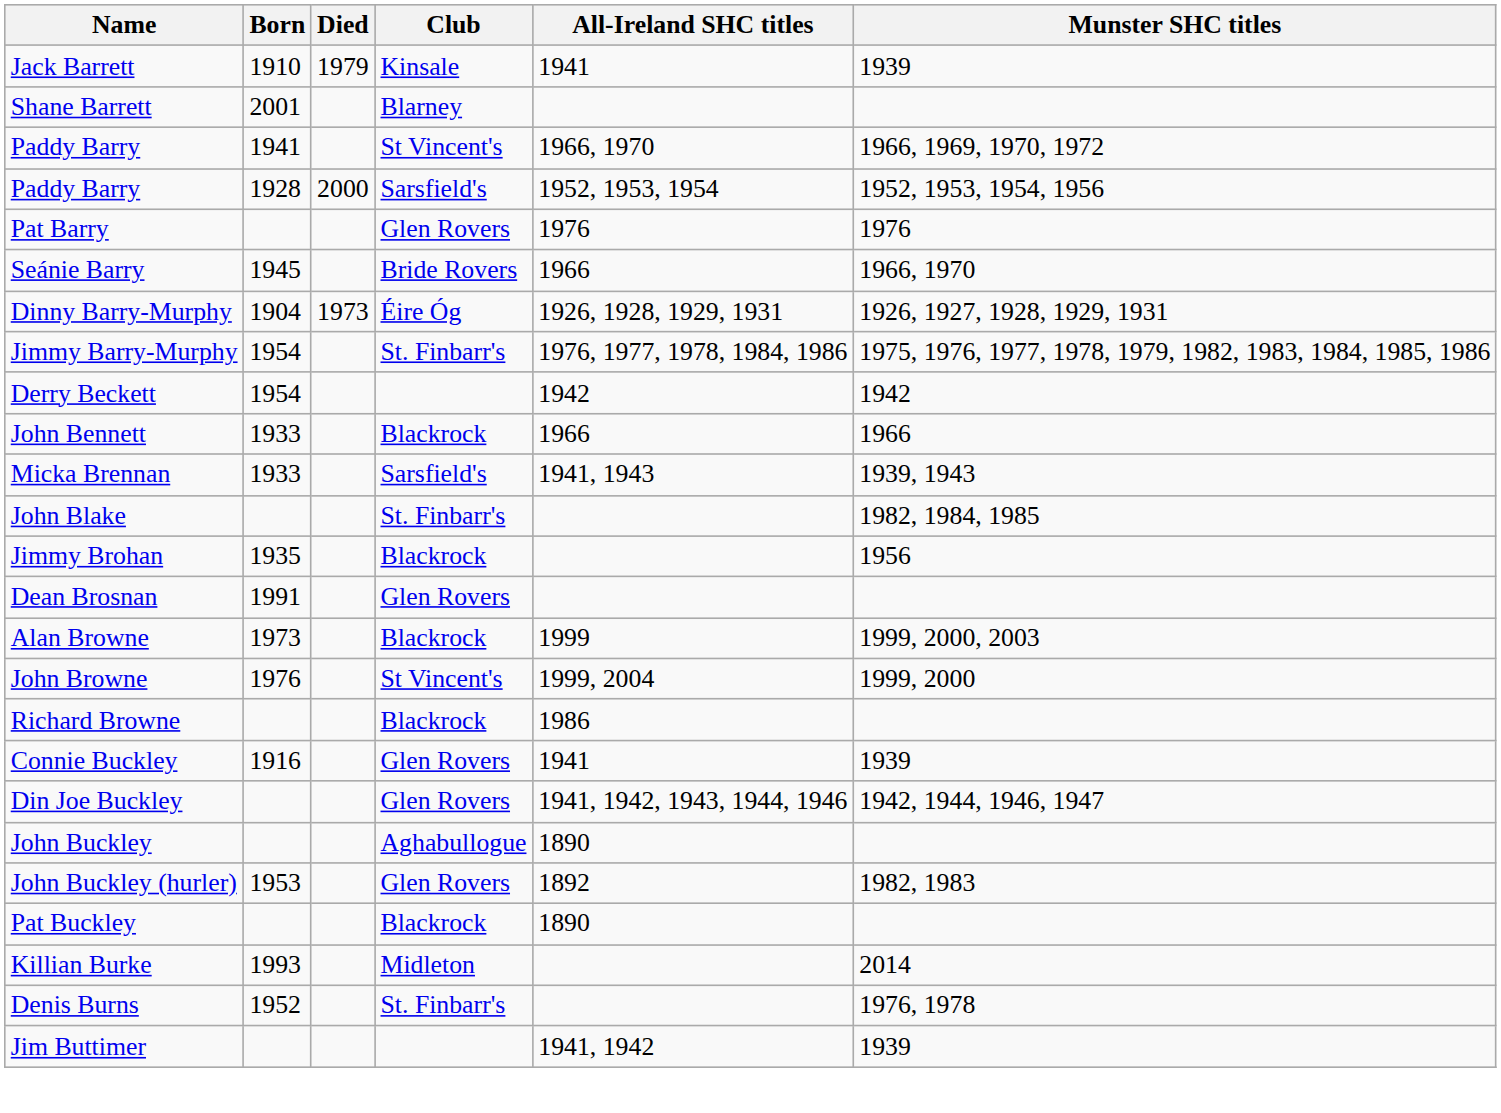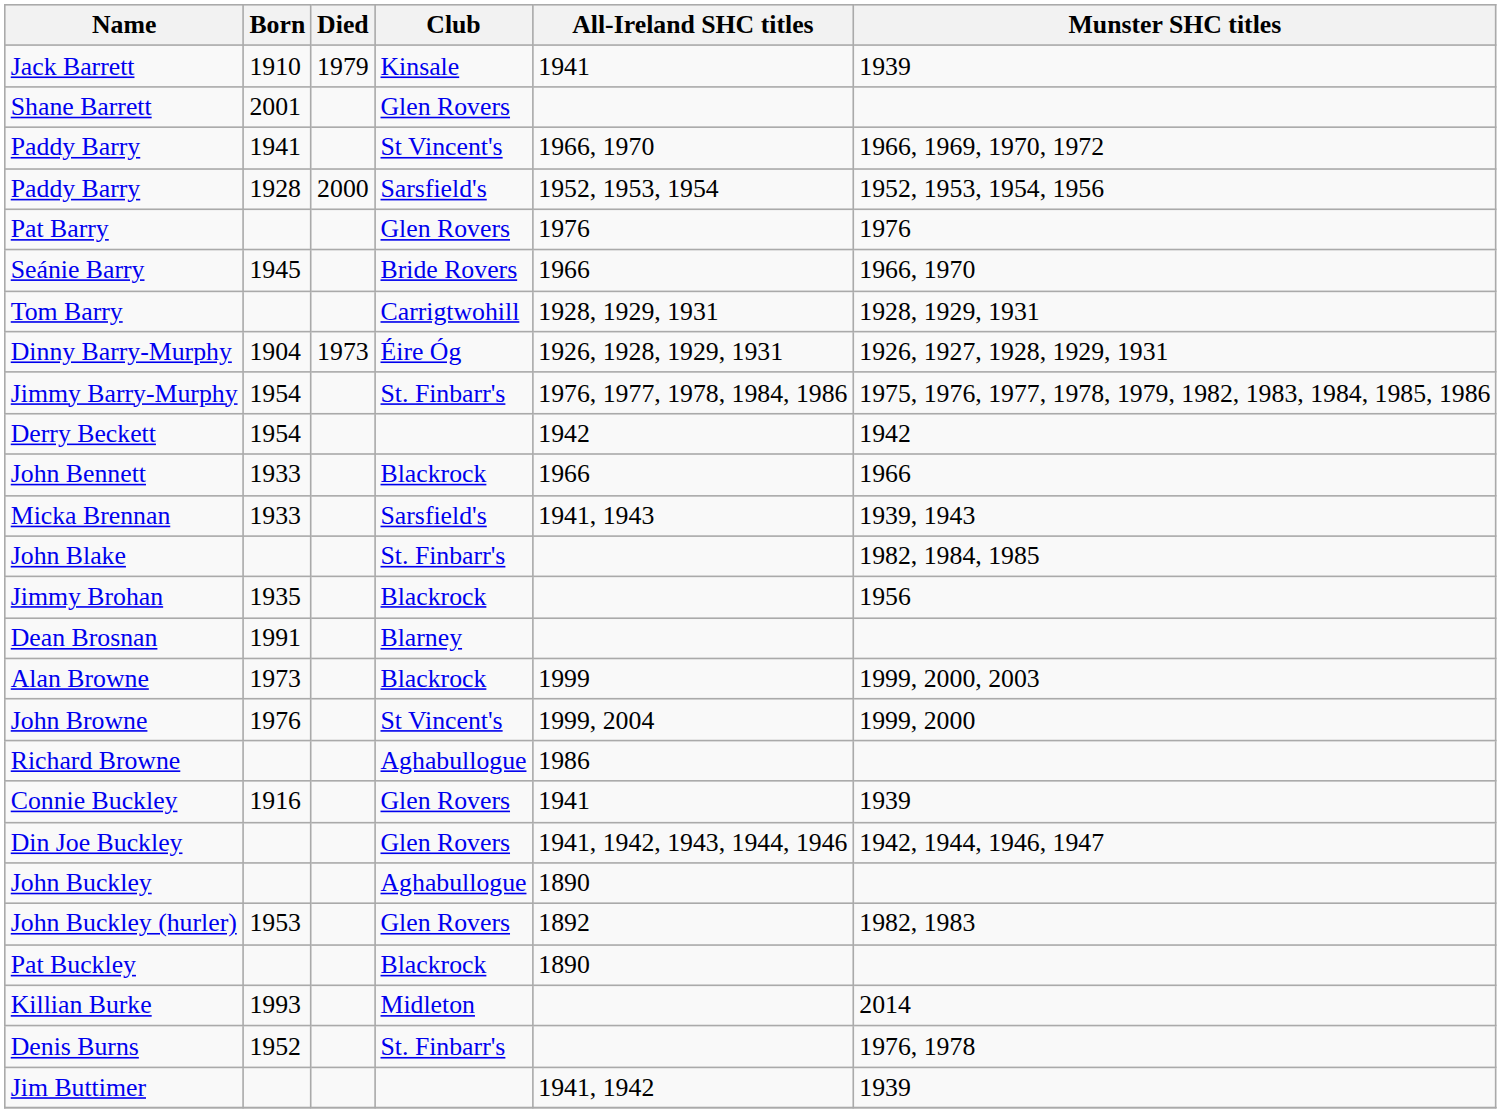Shane Barrett | Club: Blarney -> Glen Rovers
+ row: Tom Barry | Carrigtwohill | 1928, 1929, 1931 | 1928, 1929, 1931
Dean Brosnan | Club: Glen Rovers -> Blarney
Richard Browne | Club: Blackrock -> Aghabullogue
